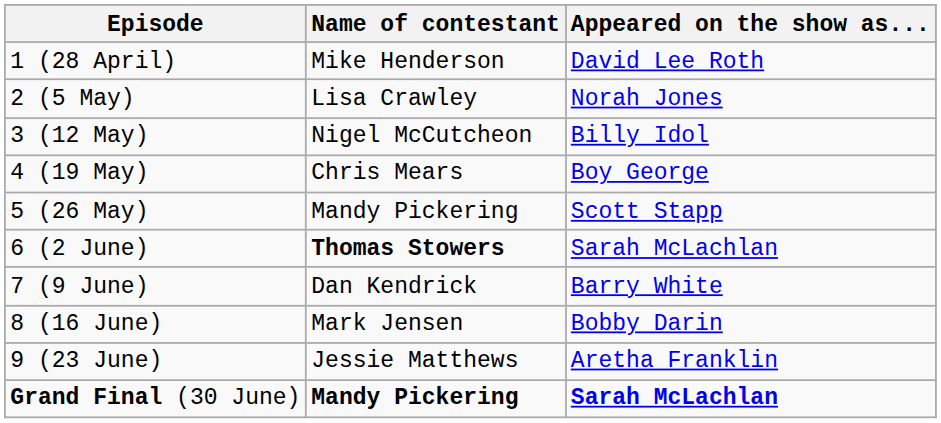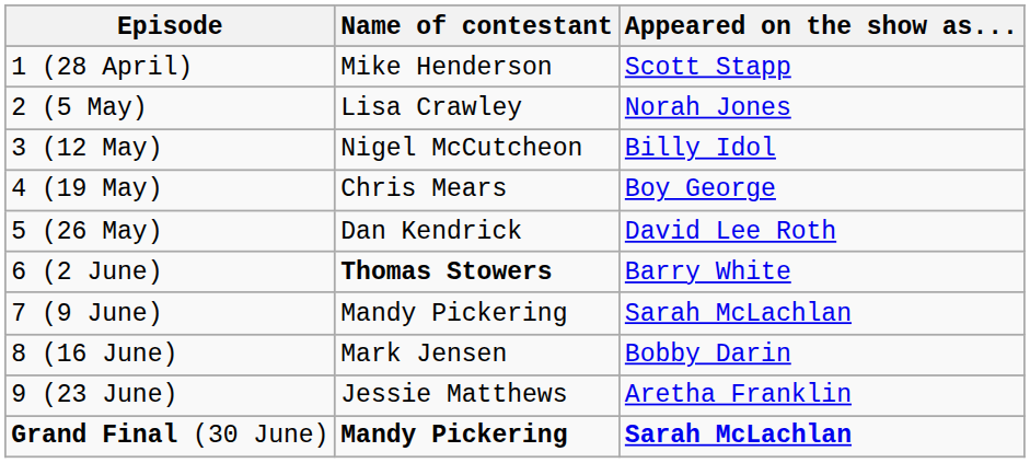1 (28 April) | Appeared on the show as...: David Lee Roth -> Scott Stapp
5 (26 May) | Name of contestant: Mandy Pickering -> Dan Kendrick
5 (26 May) | Appeared on the show as...: Scott Stapp -> David Lee Roth
6 (2 June) | Appeared on the show as...: Sarah McLachlan -> Barry White
7 (9 June) | Name of contestant: Dan Kendrick -> Mandy Pickering
7 (9 June) | Appeared on the show as...: Barry White -> Sarah McLachlan
